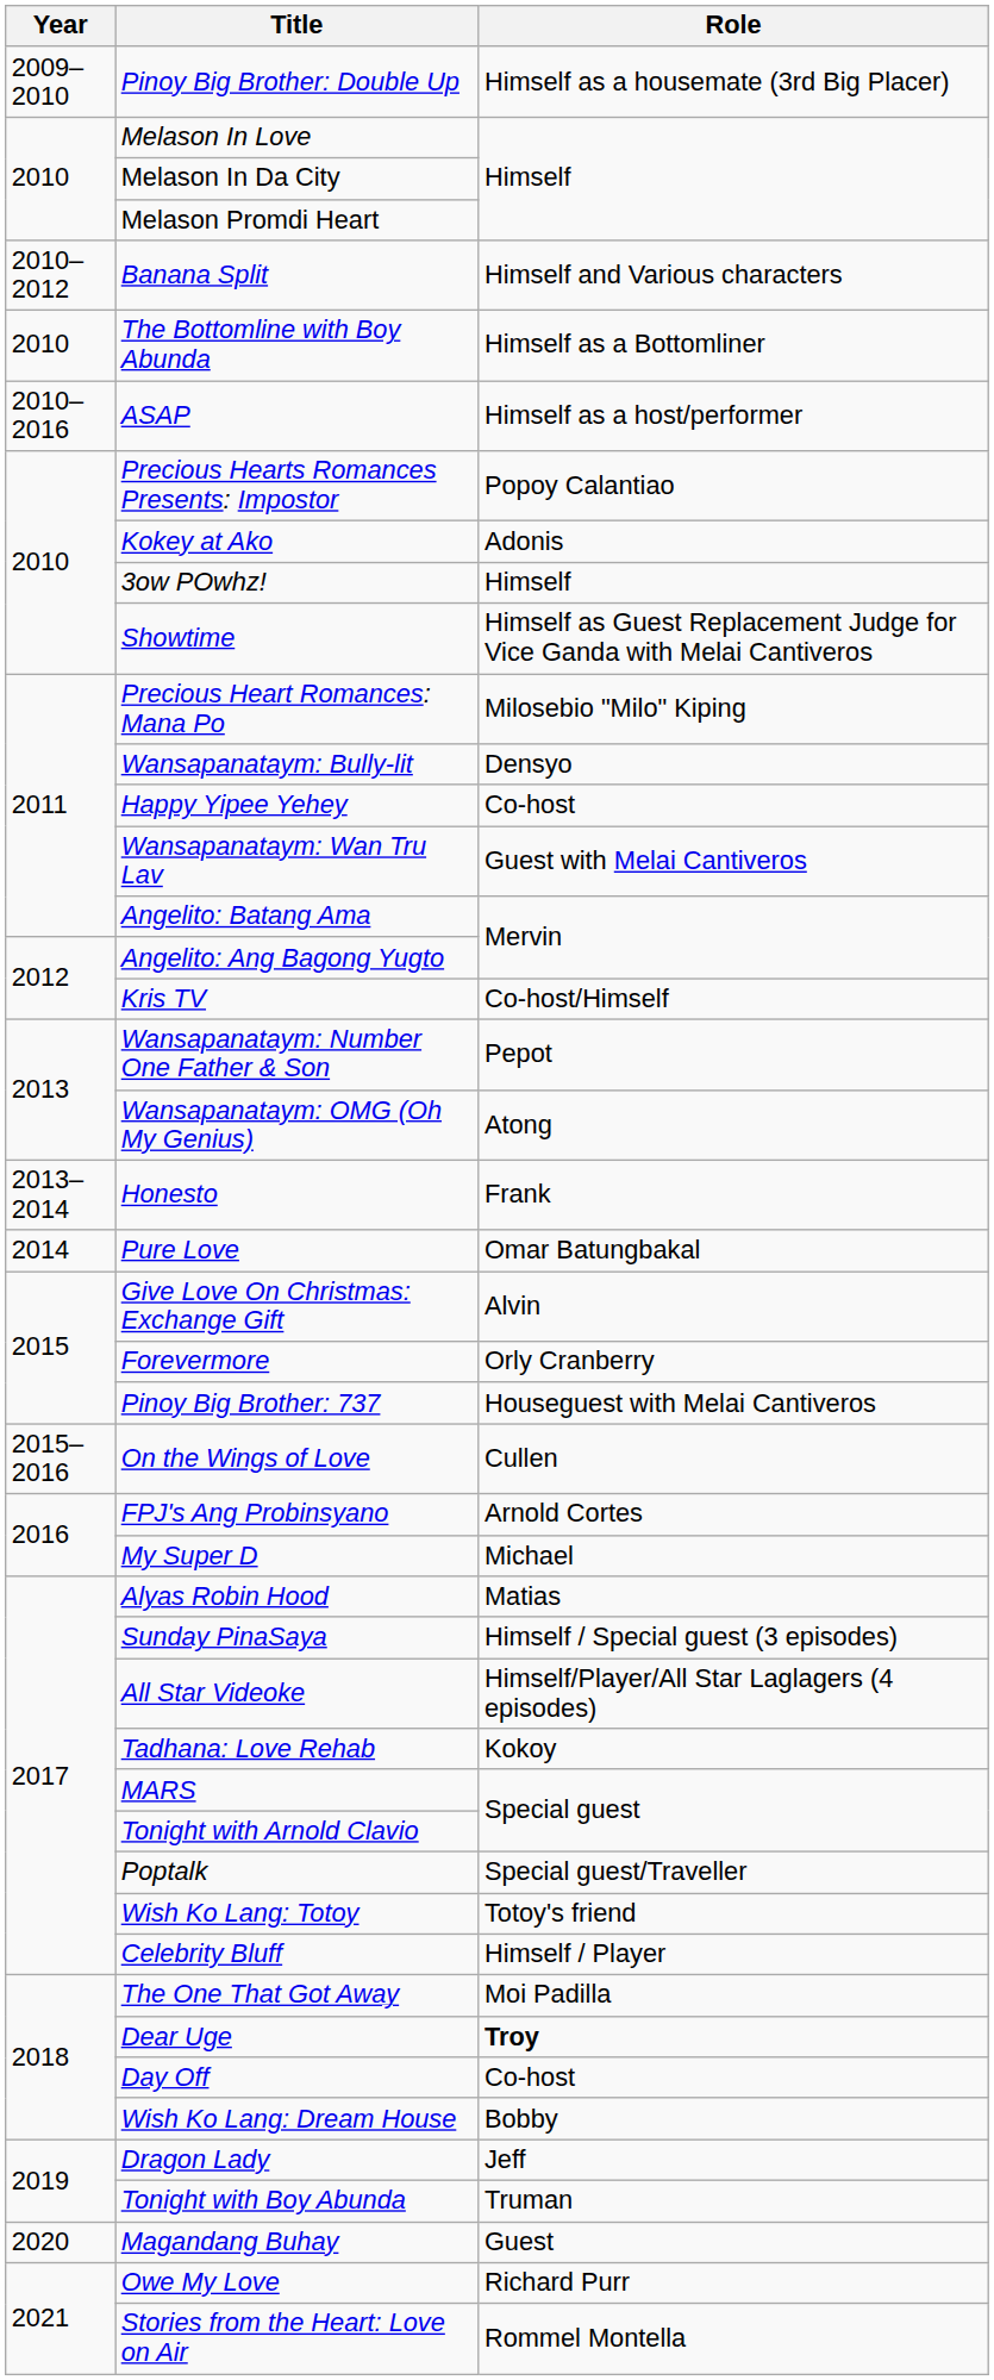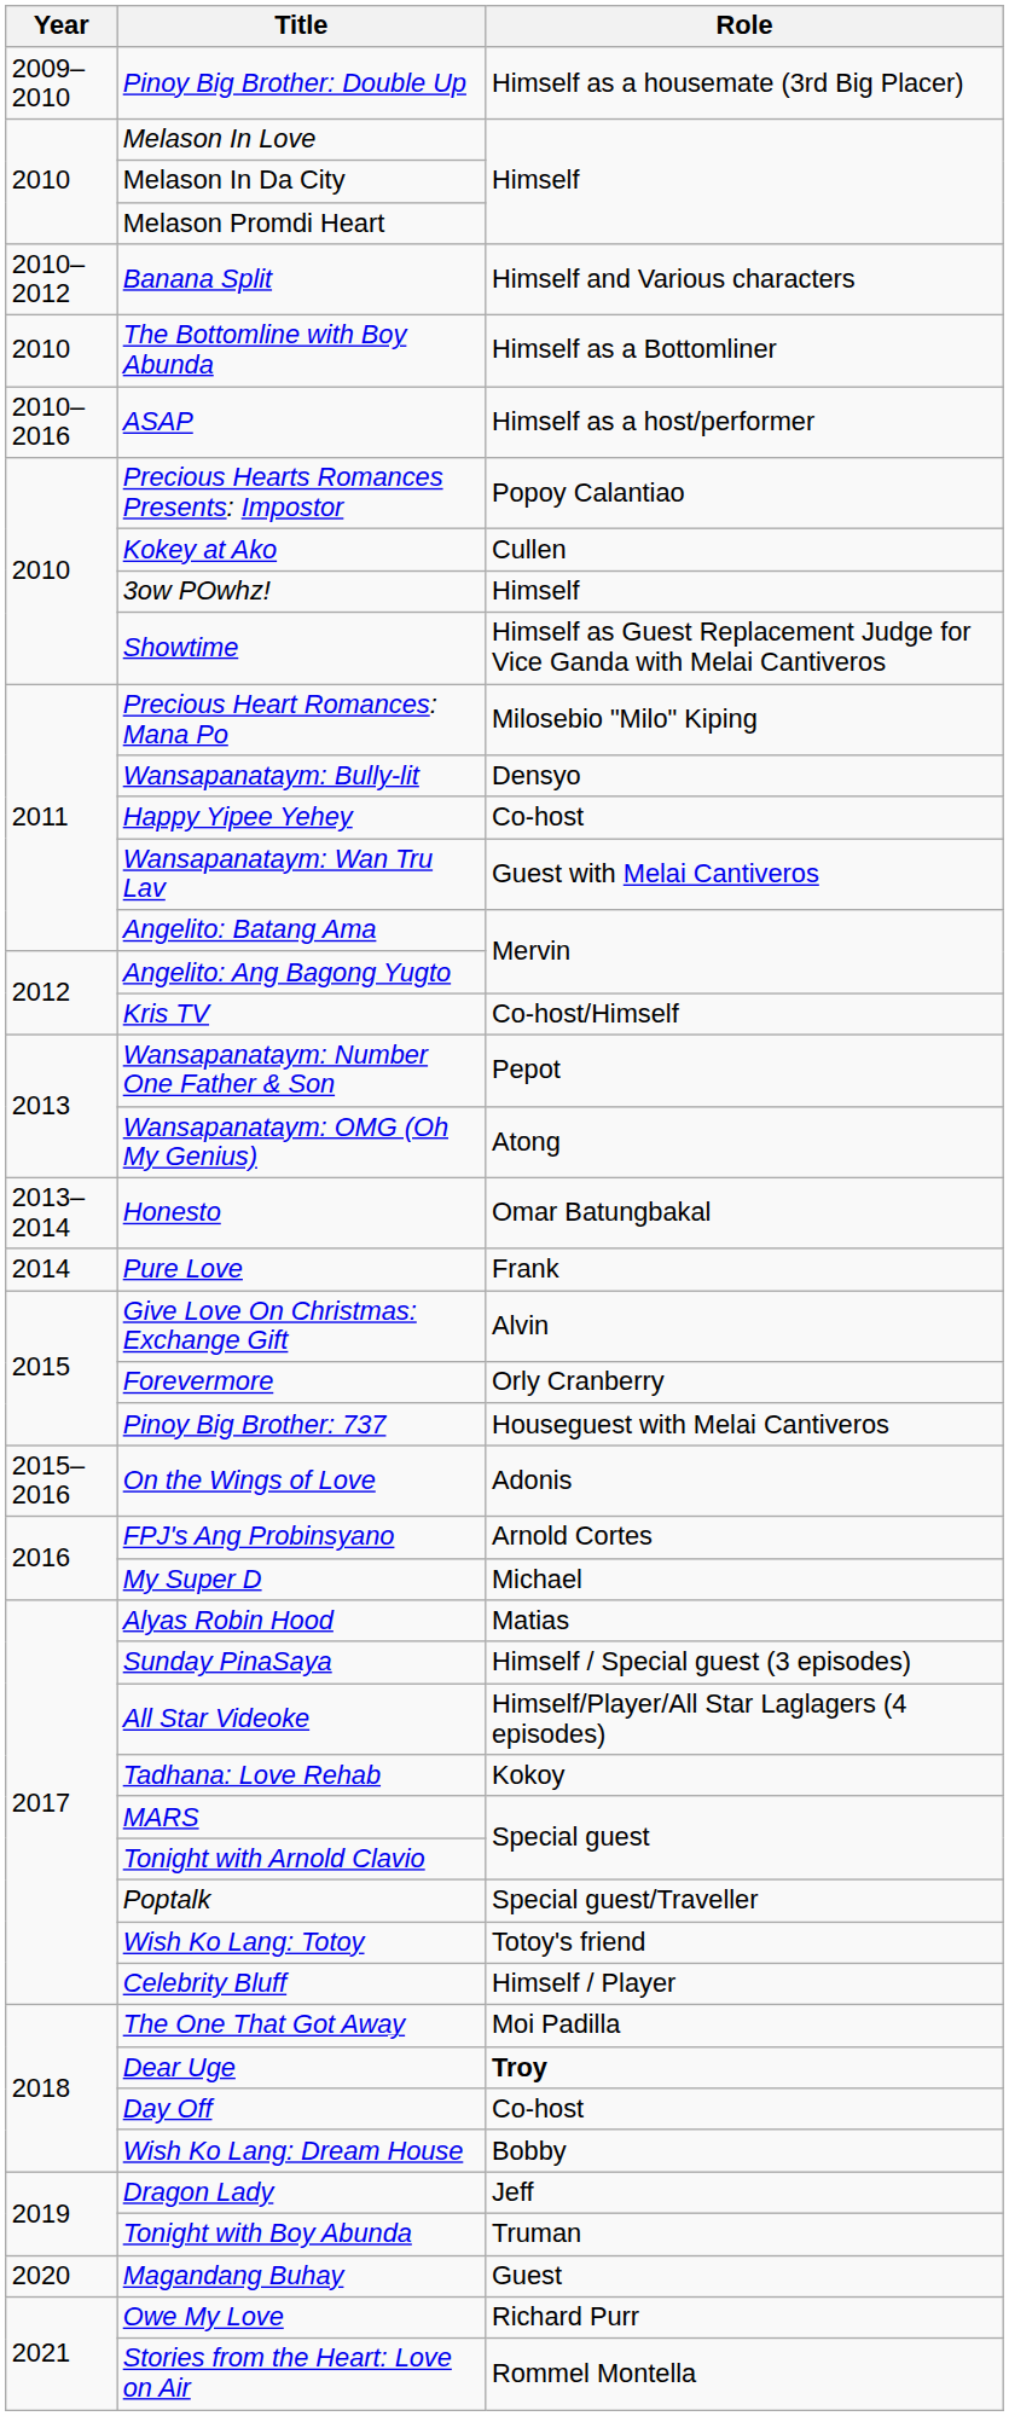Kokey at Ako | Role: Adonis -> Cullen
Honesto | Role: Frank -> Omar Batungbakal
Pure Love | Role: Omar Batungbakal -> Frank
On the Wings of Love | Role: Cullen -> Adonis
